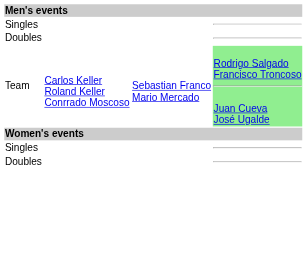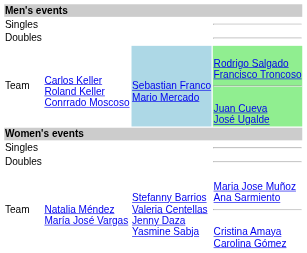Team / Carlos Keller Roland Keller Conrrado Moscoso | column 3: no background -> lightblue background
+ row: Team | Natalia Méndez María José Vargas | Stefanny Barrios Valeria Centellas Jenny Daza Yasmine Sabja | Maria Jose Muñoz Ana Sarmiento Cristina Amaya Carolina Gómez
